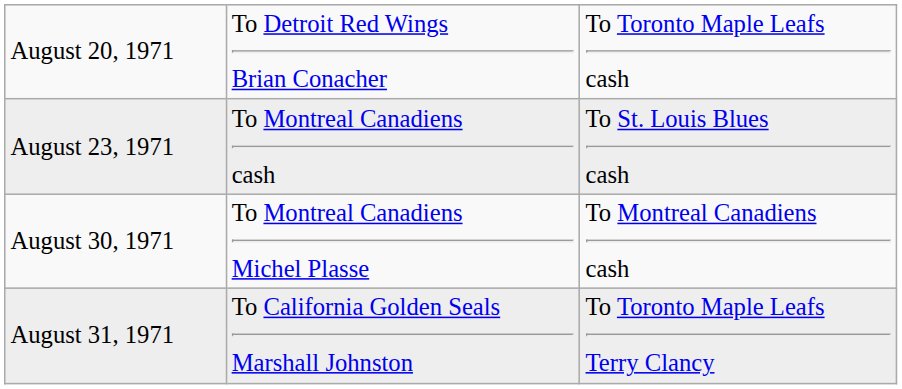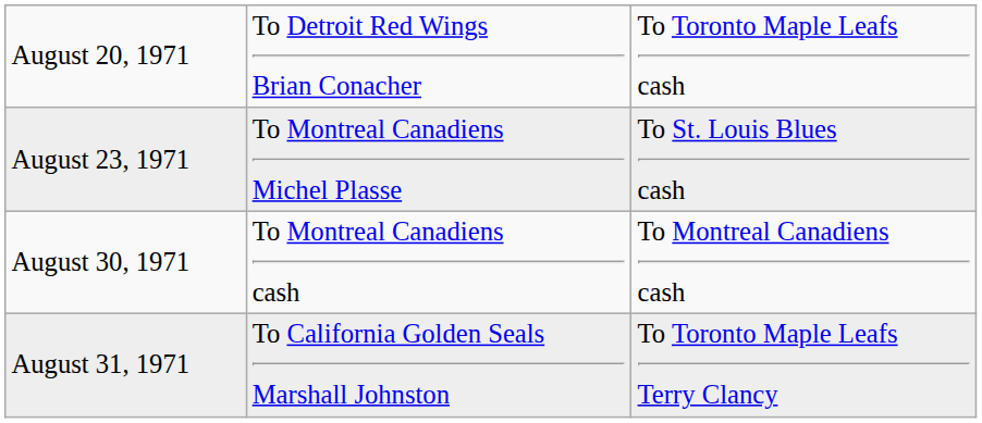August 23, 1971 | column 2: To Montreal Canadiens cash -> To Montreal Canadiens Michel Plasse
August 30, 1971 | column 2: To Montreal Canadiens Michel Plasse -> To Montreal Canadiens cash
